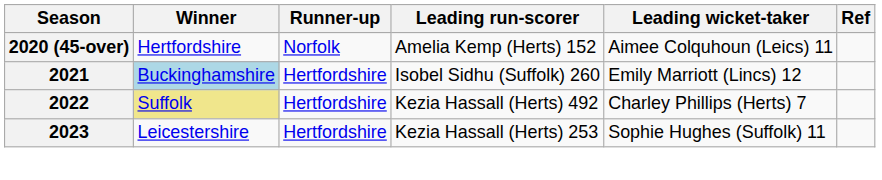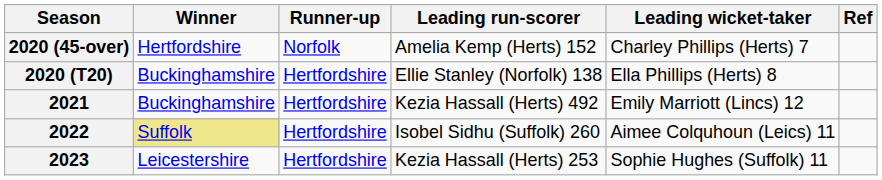2020 (45-over) | Leading wicket-taker: Aimee Colquhoun (Leics) 11 -> Charley Phillips (Herts) 7
+ row: 2020 (T20) | Buckinghamshire | Hertfordshire | Ellie Stanley (Norfolk) 138 | Ella Phillips (Herts) 8
2021 | Winner: lightblue background -> no background
2021 | Leading run-scorer: Isobel Sidhu (Suffolk) 260 -> Kezia Hassall (Herts) 492
2022 | Leading run-scorer: Kezia Hassall (Herts) 492 -> Isobel Sidhu (Suffolk) 260
2022 | Leading wicket-taker: Charley Phillips (Herts) 7 -> Aimee Colquhoun (Leics) 11
